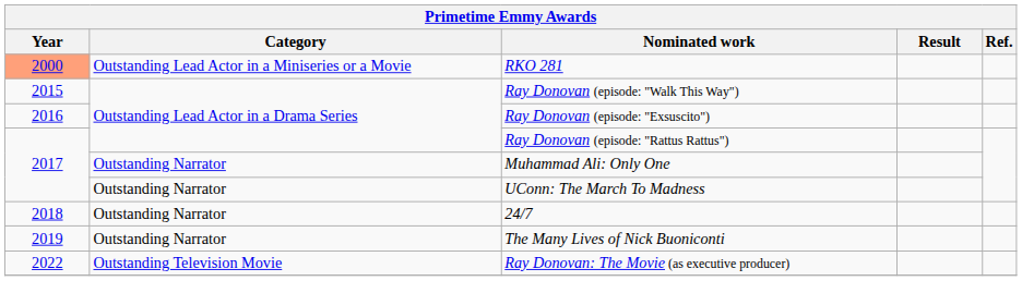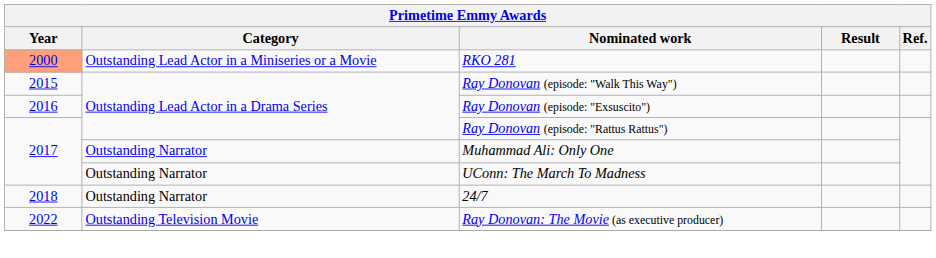- row: 2019 | Outstanding Narrator | The Many Lives of Nick Buoniconti
